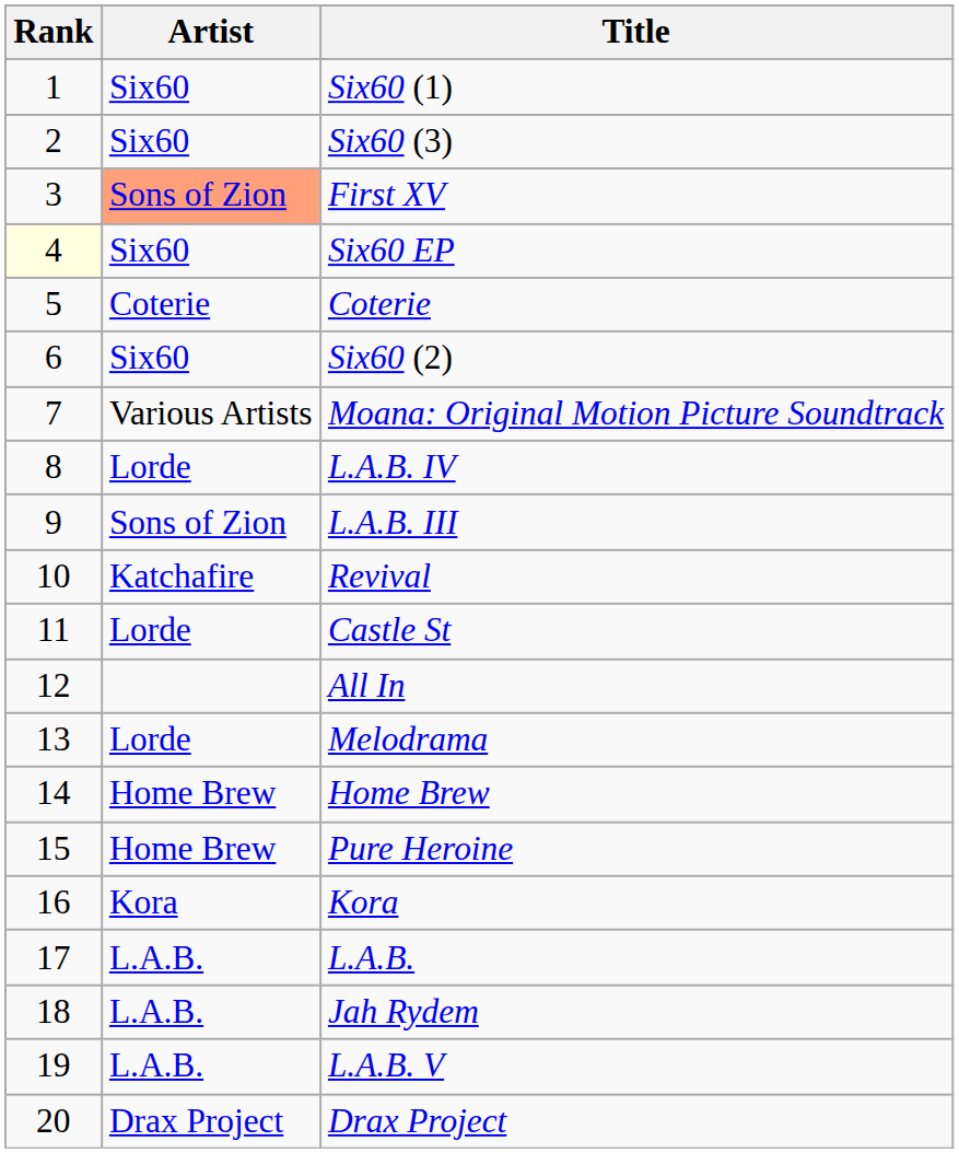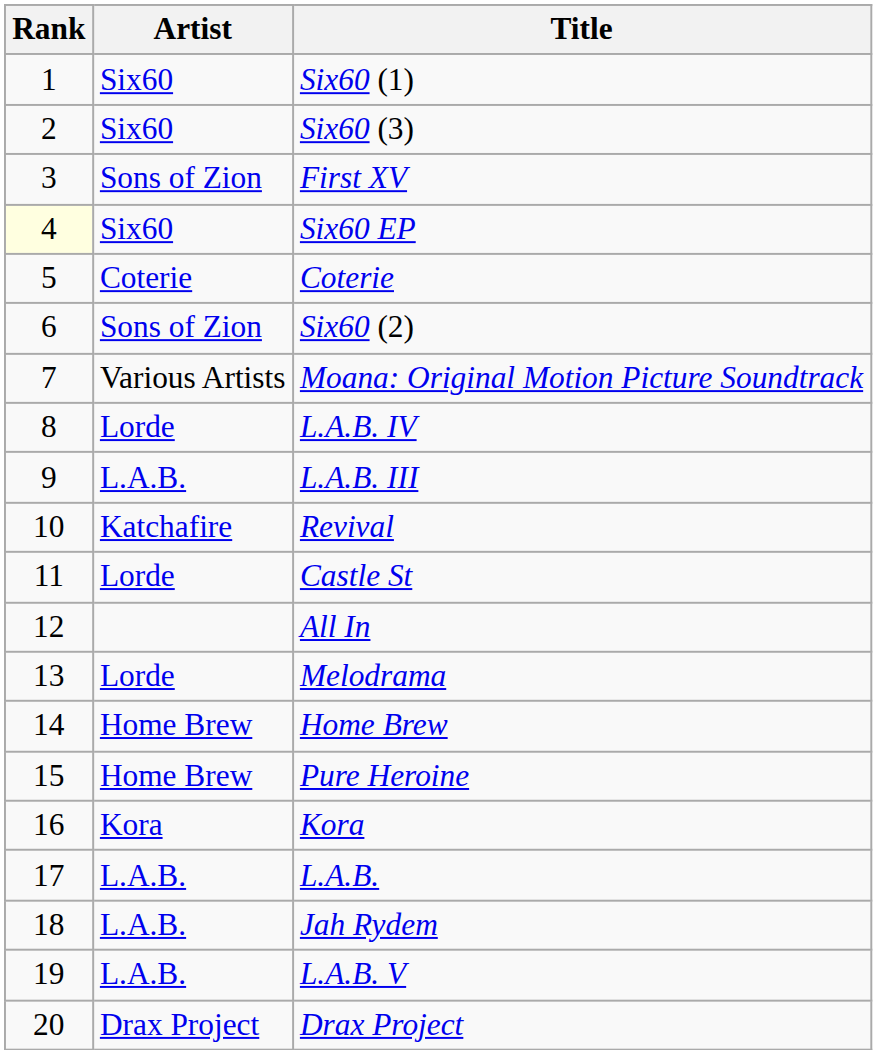First XV | Artist: lightsalmon background -> no background
Six60 (2) | Artist: Six60 -> Sons of Zion
L.A.B. III | Artist: Sons of Zion -> L.A.B.
